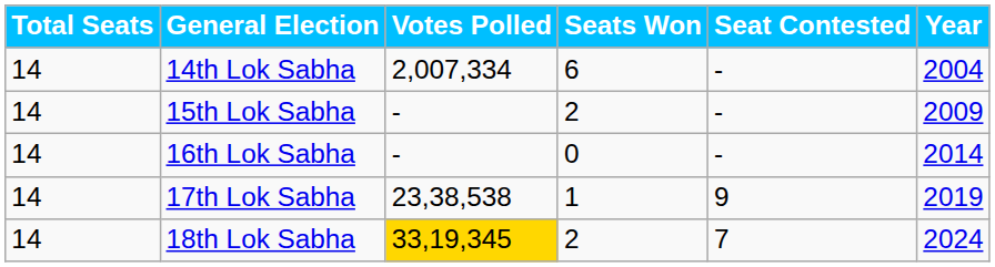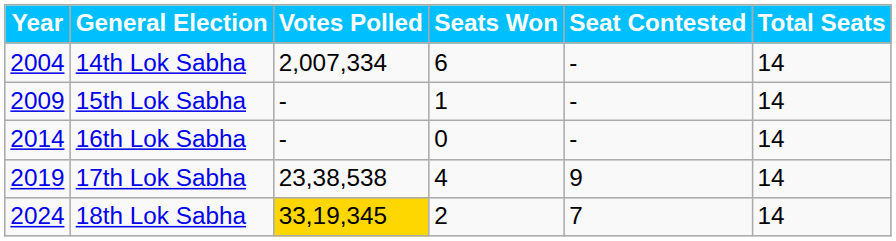columns swapped: Year <-> Total Seats
15th Lok Sabha | Seats Won: 2 -> 1
17th Lok Sabha | Seats Won: 1 -> 4
